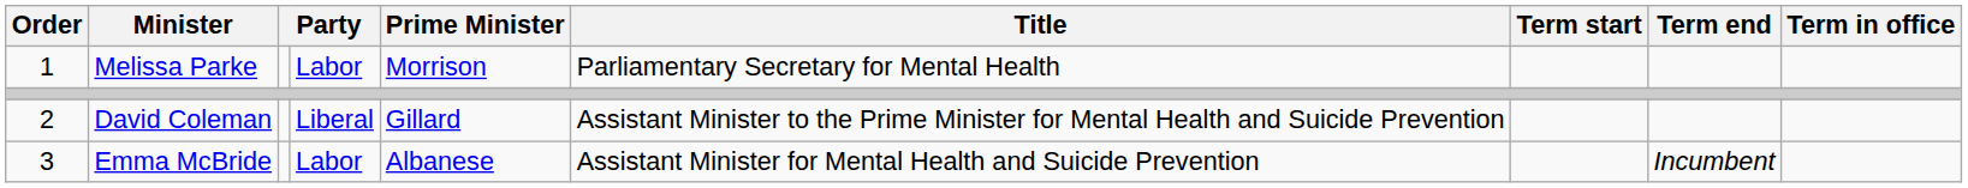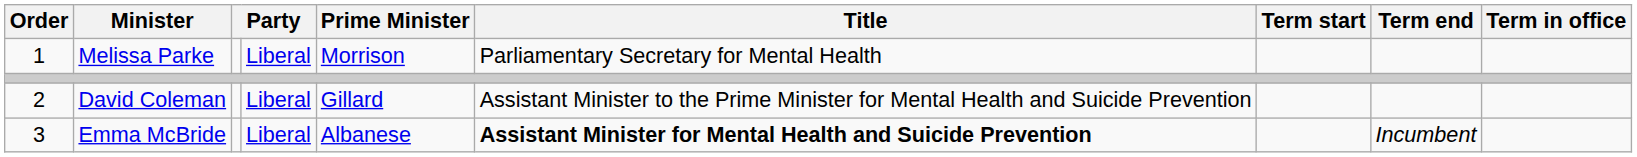Melissa Parke | column 4: Labor -> Liberal
Emma McBride | column 4: Labor -> Liberal
Emma McBride | Title: normal -> bold
